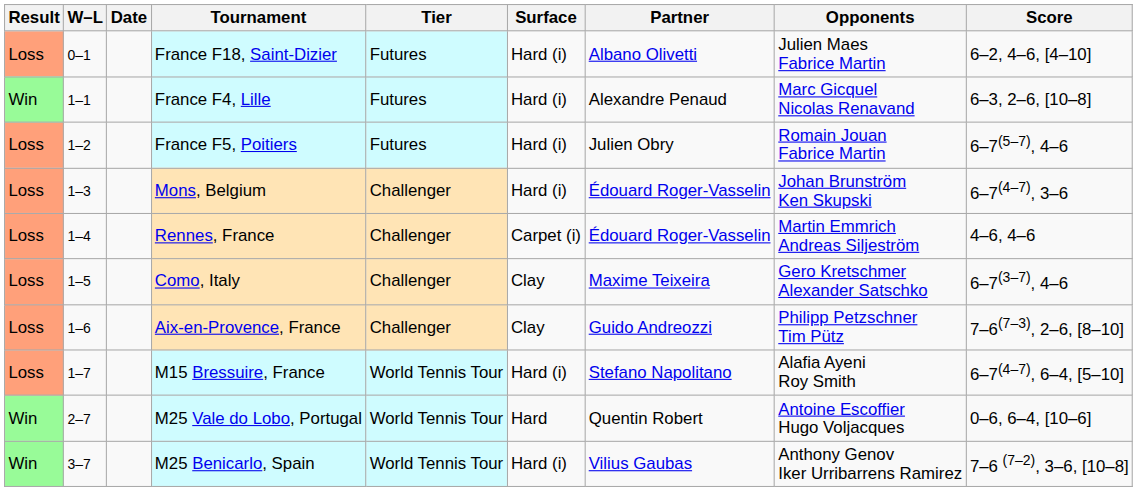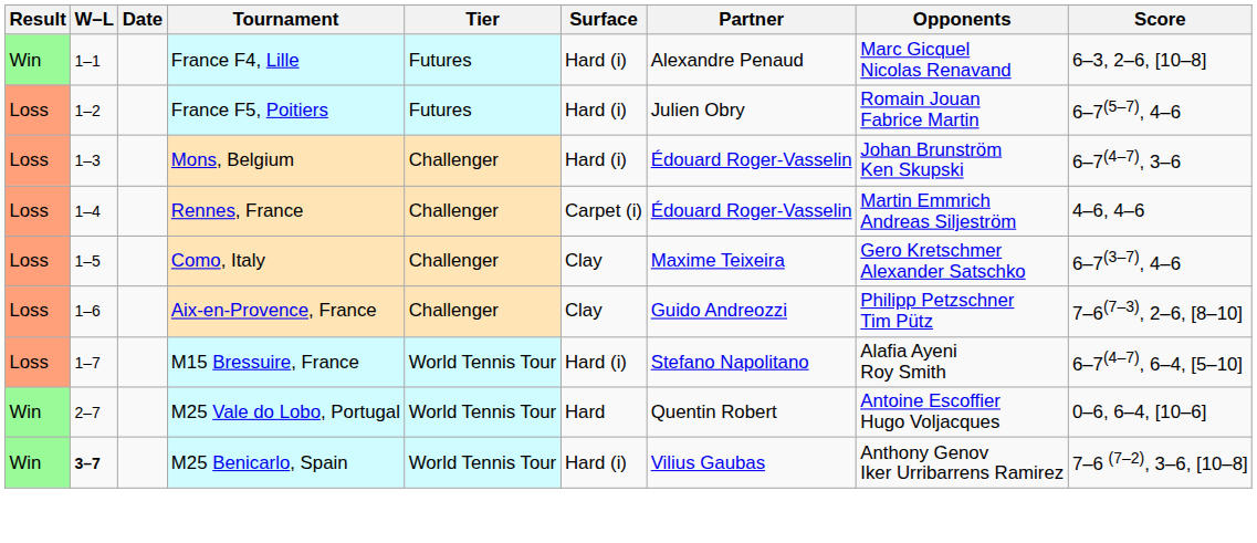- row: Loss | 0–1 | France F18, Saint-Dizier | Futures | Hard (i) | Albano Olivetti | Julien Maes Fabrice Martin | 6–2, 4–6, [4–10]
M25 Benicarlo, Spain | W–L: normal -> bold
